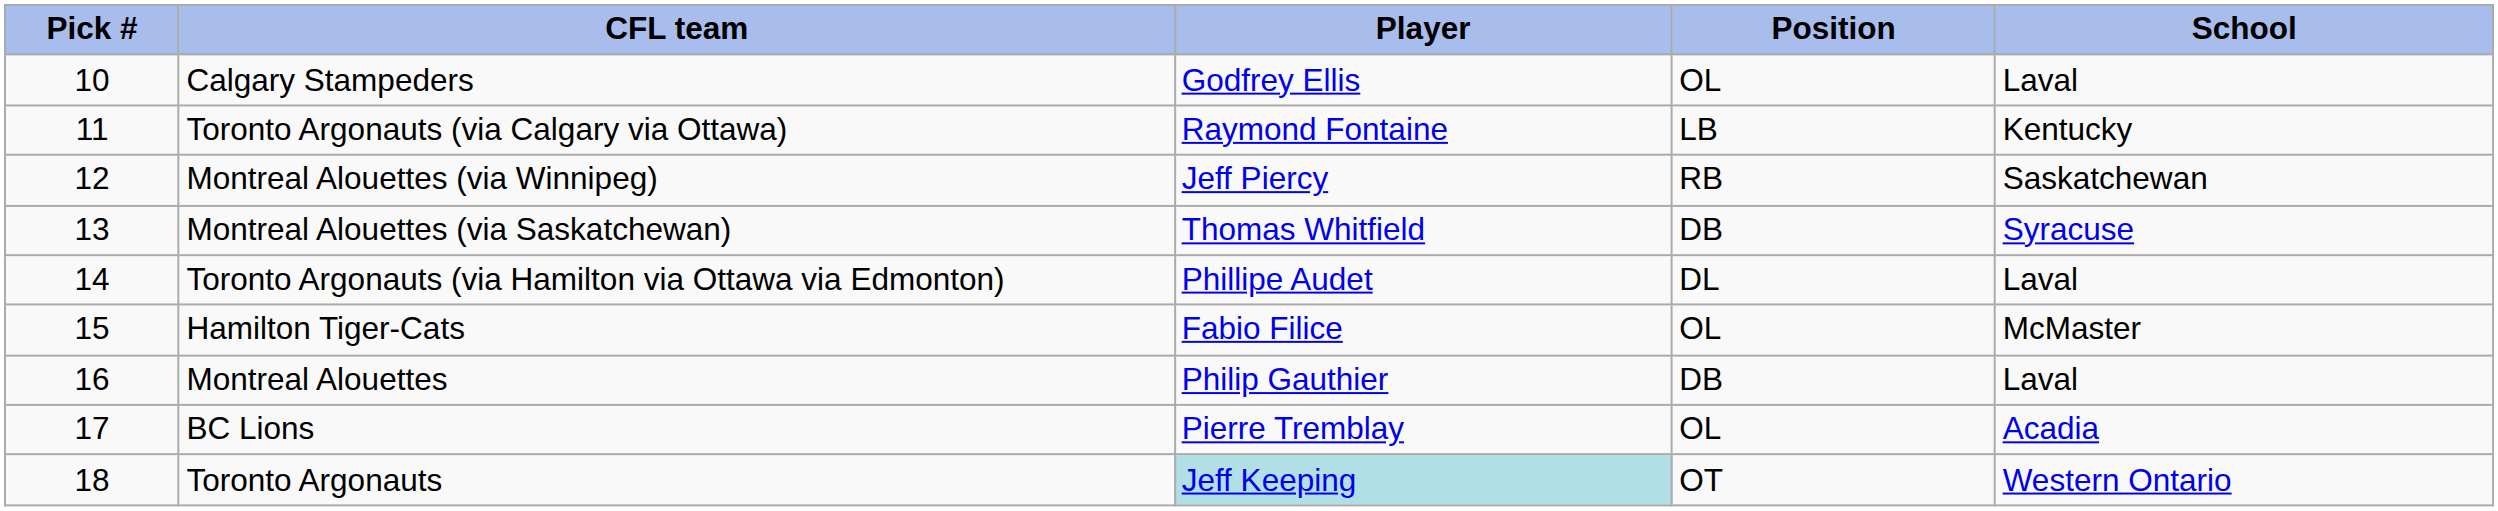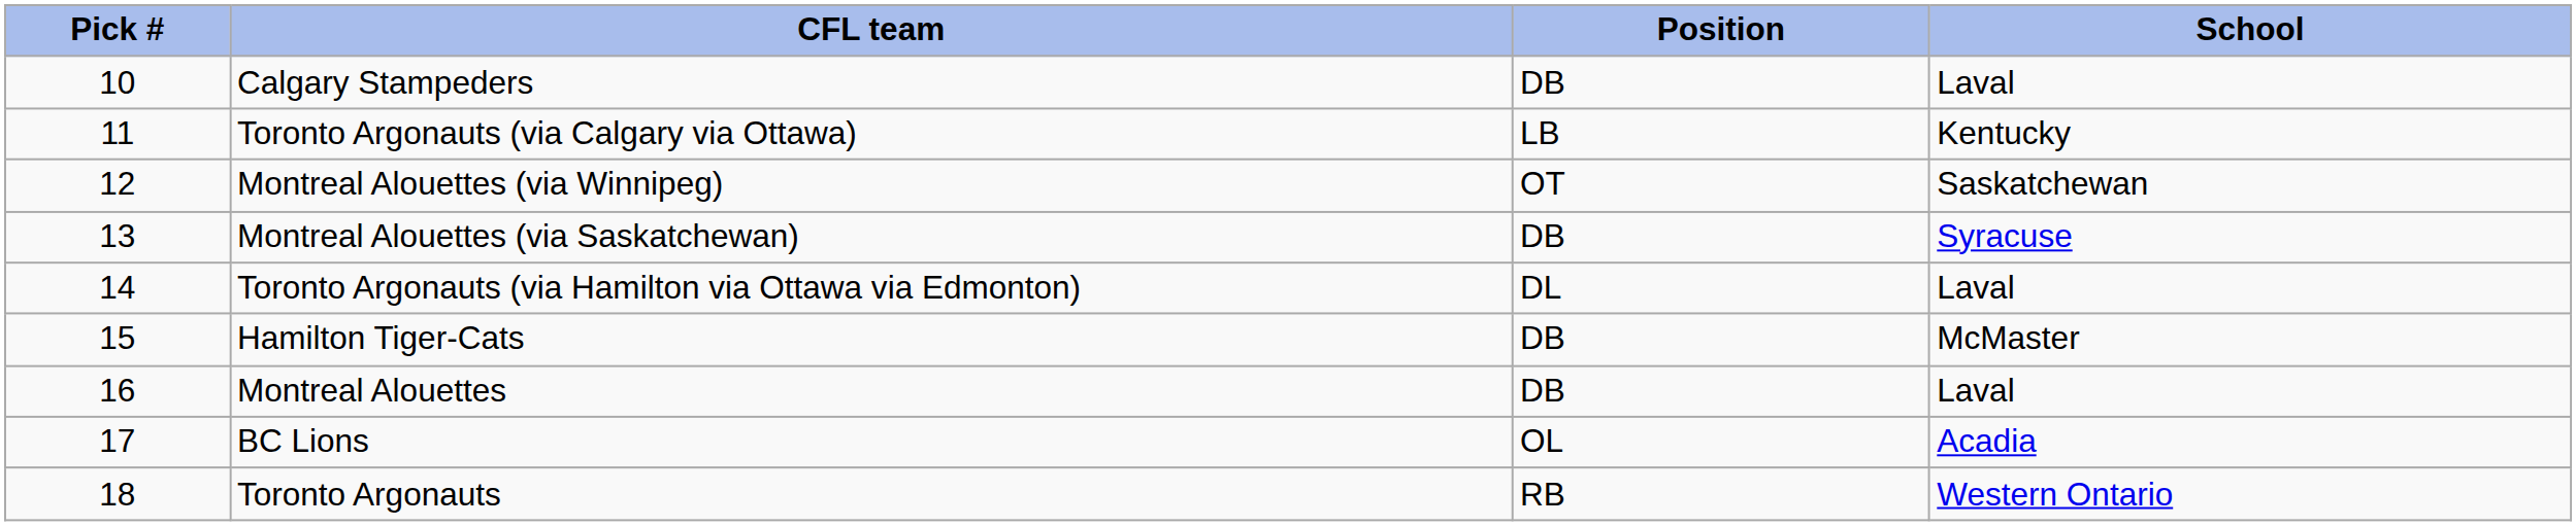- column: Player | Godfrey Ellis | Raymond Fontaine | Jeff Piercy | Thomas Whitfield | Phillipe Audet | Fabio Filice | Philip Gauthier | Pierre Tremblay | Jeff Keeping
Calgary Stampeders | Position: OL -> DB
Montreal Alouettes (via Winnipeg) | Position: RB -> OT
Hamilton Tiger-Cats | Position: OL -> DB
Toronto Argonauts | Position: OT -> RB
